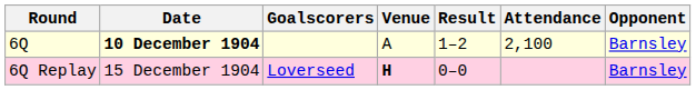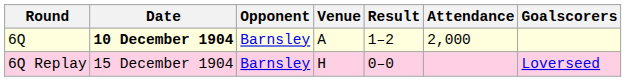columns swapped: Opponent <-> Goalscorers
6Q | Attendance: 2,100 -> 2,000
6Q Replay | Venue: bold -> normal
